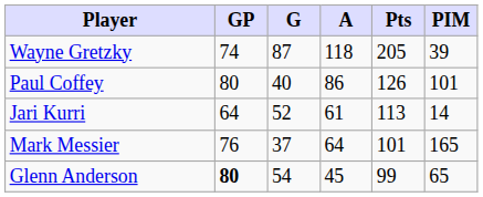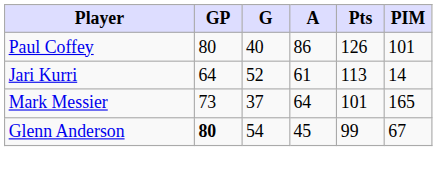- row: Wayne Gretzky | 74 | 87 | 118 | 205 | 39
Mark Messier | GP: 76 -> 73
Glenn Anderson | PIM: 65 -> 67
